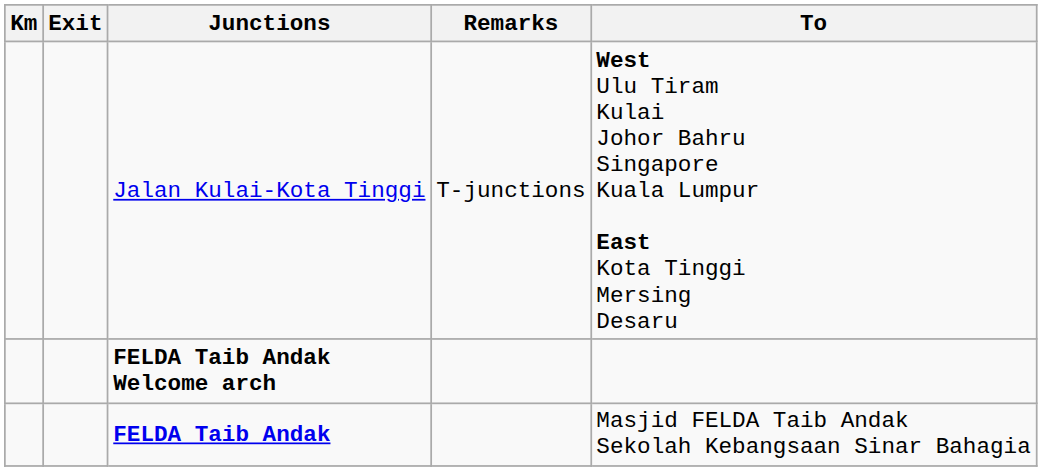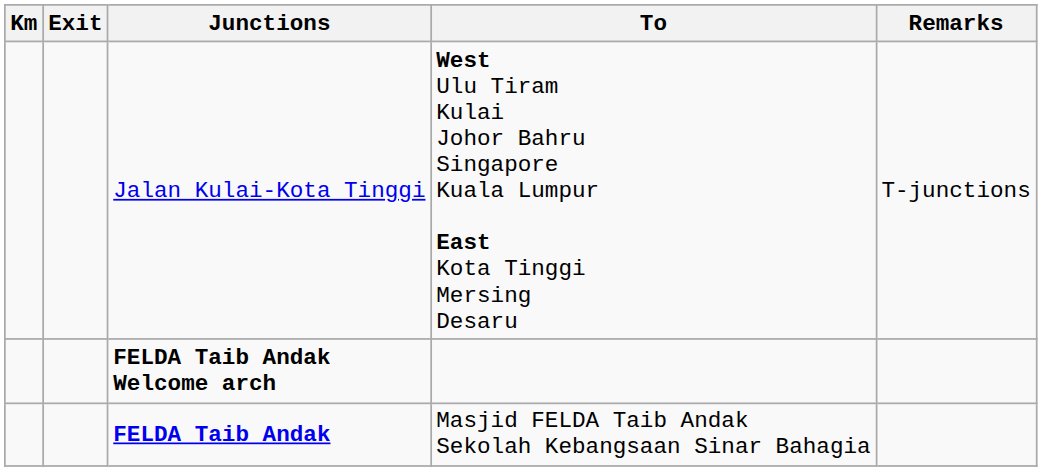columns swapped: To <-> Remarks
